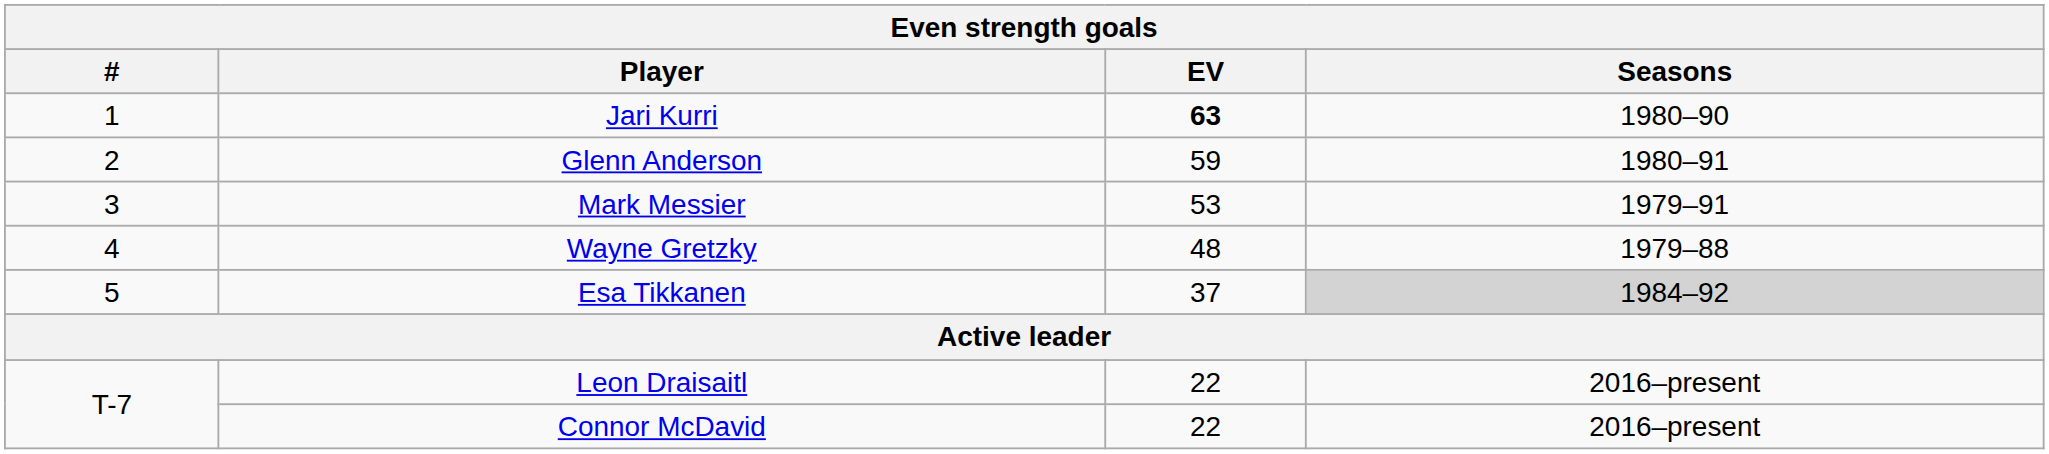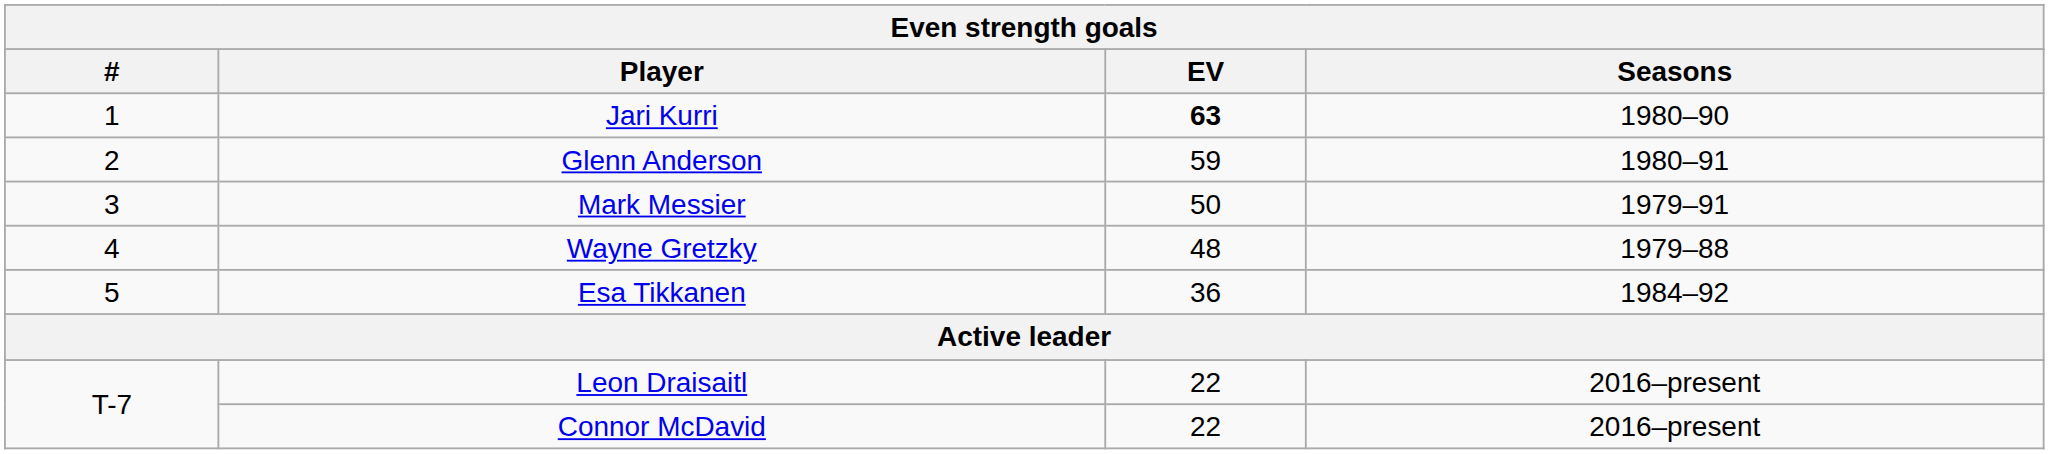Mark Messier | EV: 53 -> 50
Esa Tikkanen | EV: 37 -> 36
Esa Tikkanen | Seasons: lightgrey background -> no background
